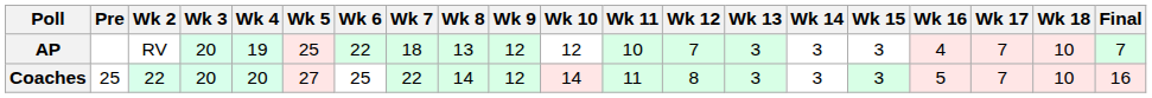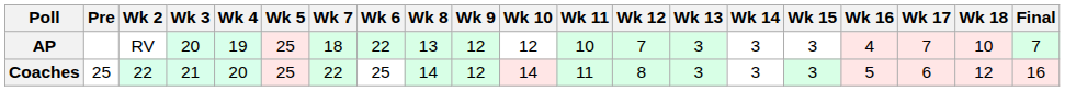columns swapped: Wk 6 <-> Wk 7
Coaches | Wk 3: 20 -> 21
Coaches | Wk 5: 27 -> 25
Coaches | Wk 17: 7 -> 6
Coaches | Wk 18: 10 -> 12
